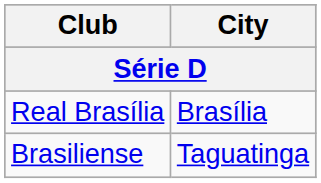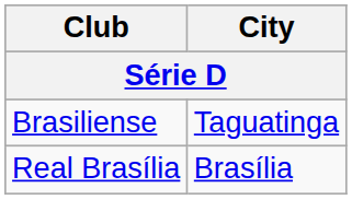rows swapped: Brasiliense <-> Real Brasília
